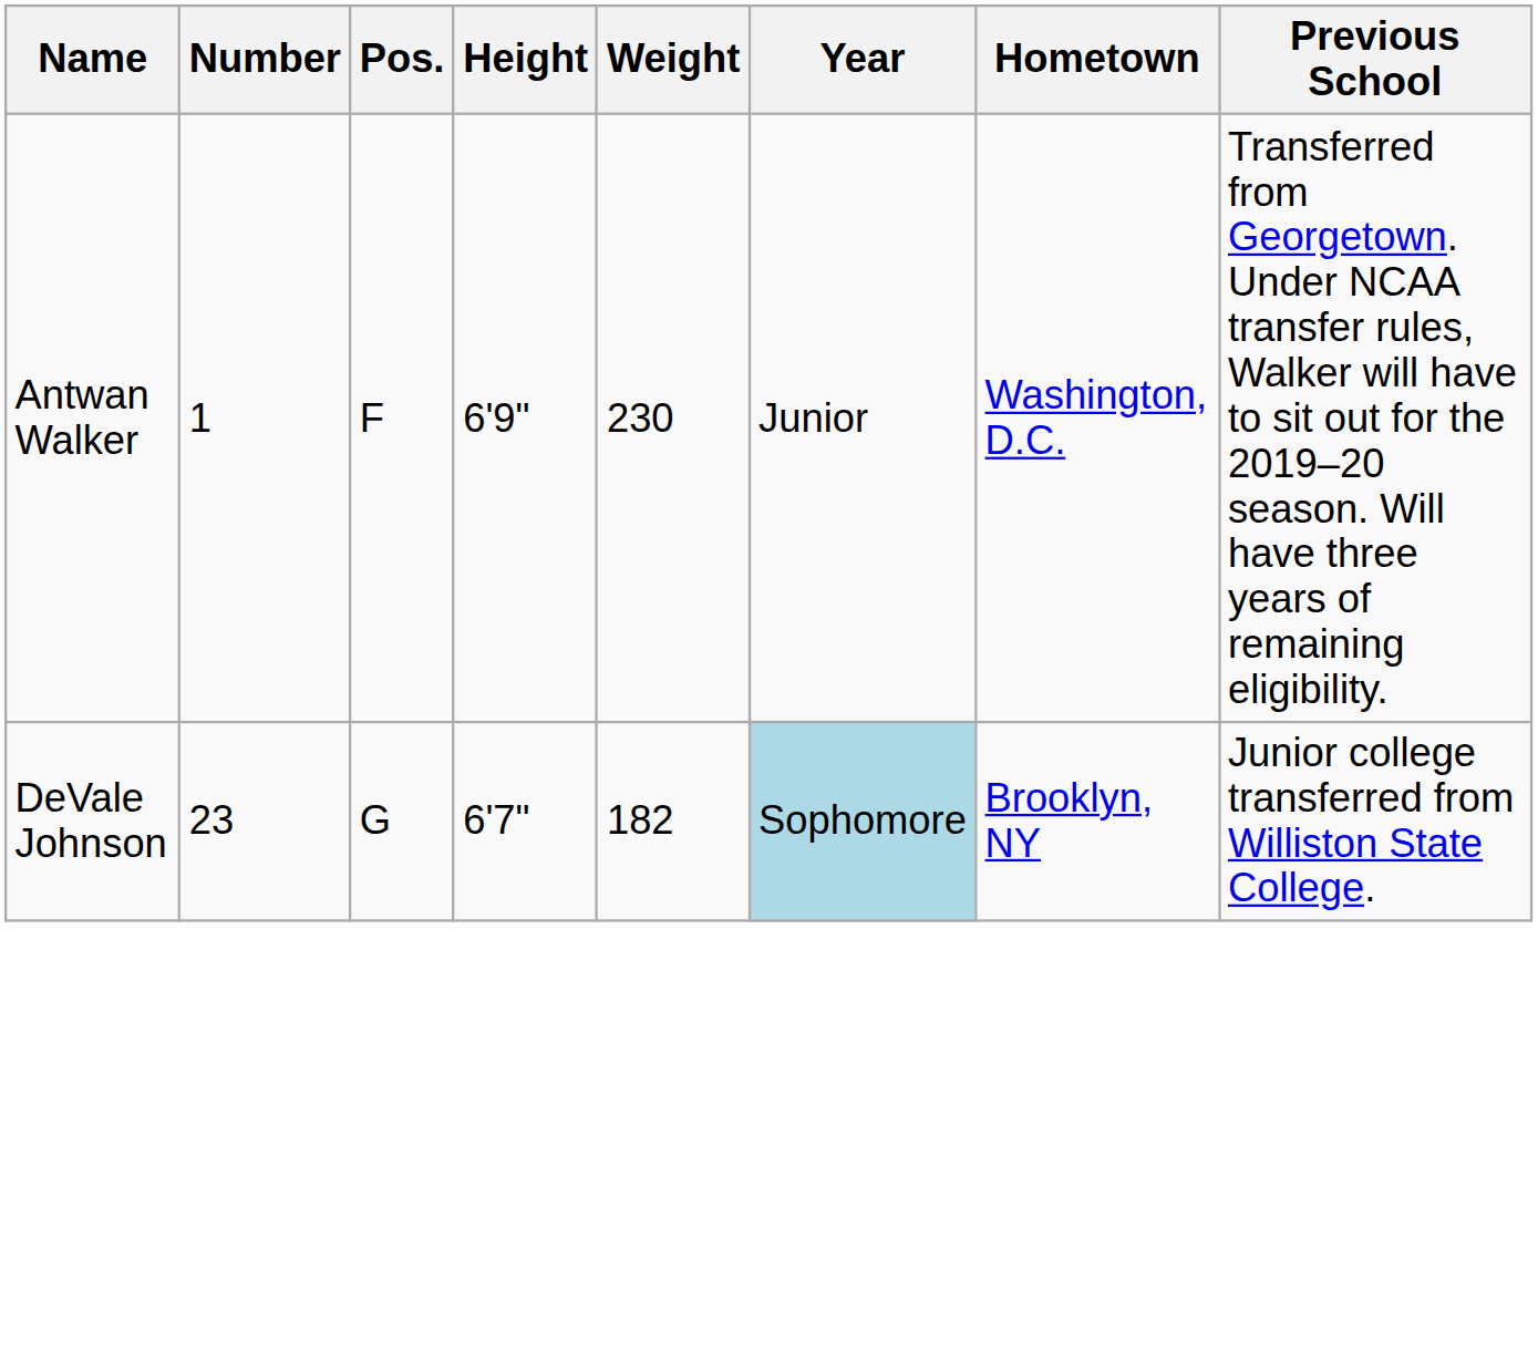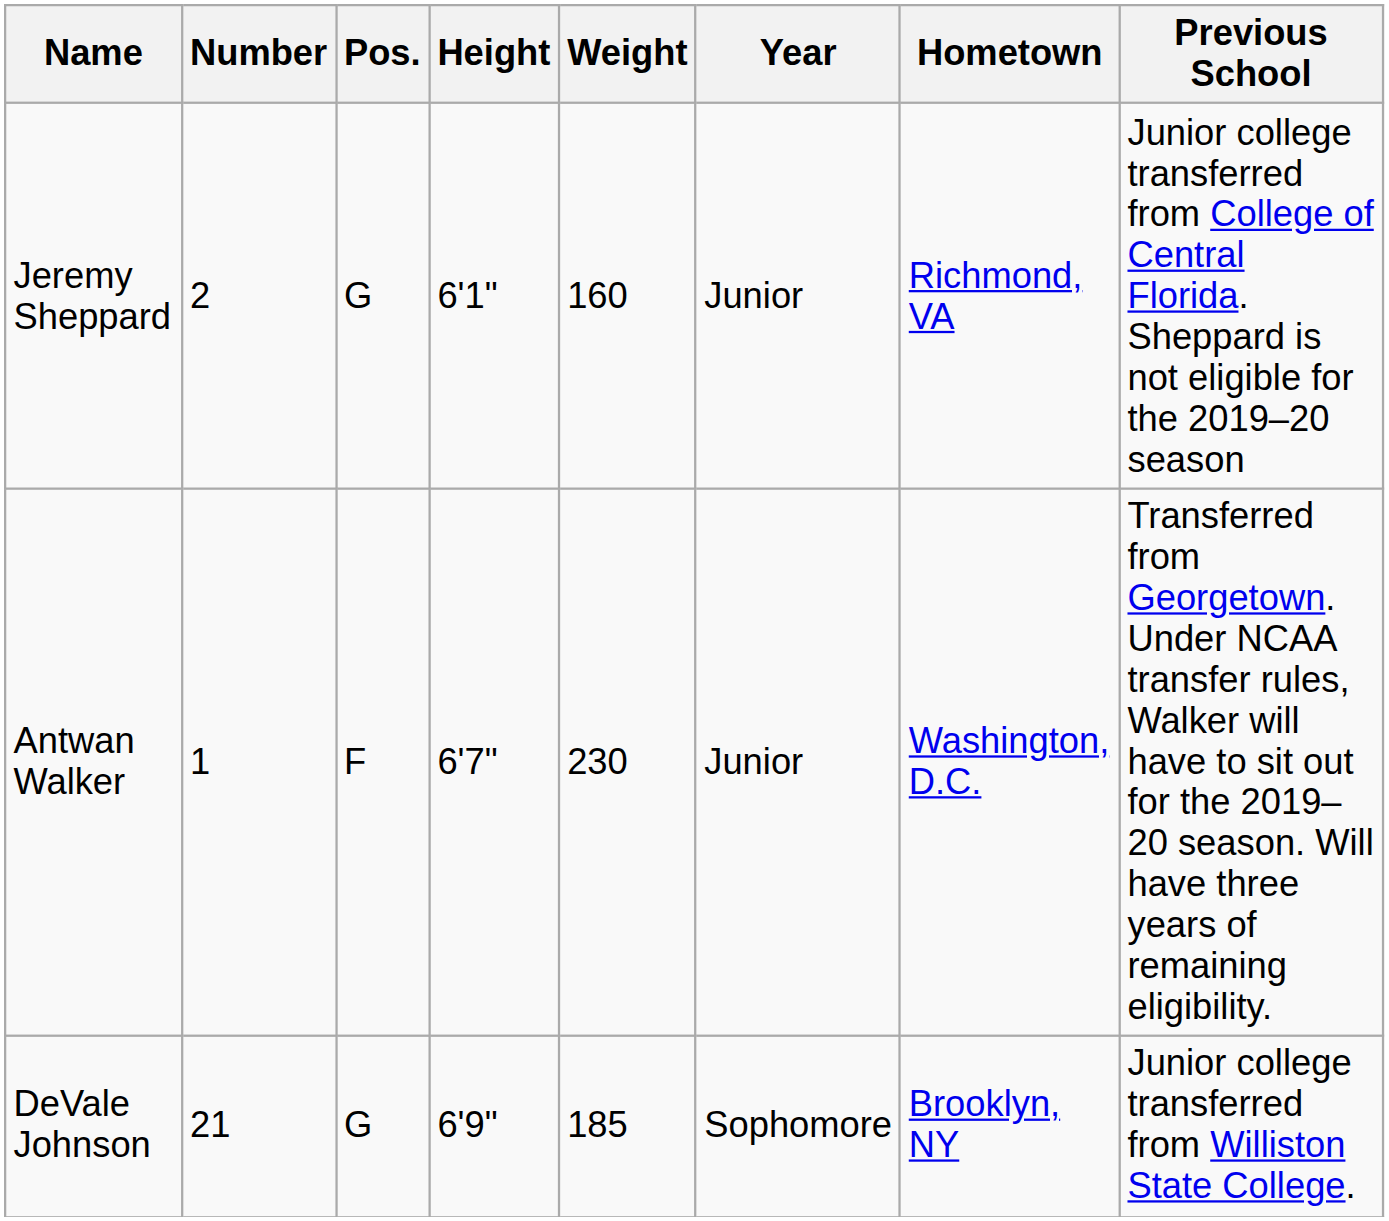+ row: Jeremy Sheppard | 2 | G | 6'1" | 160 | Junior | Richmond, VA | Junior college transferred from College of Central Florida. Sheppard is not eligible for the 2019–20 season
Antwan Walker | Height: 6'9" -> 6'7"
DeVale Johnson | Number: 23 -> 21
DeVale Johnson | Height: 6'7" -> 6'9"
DeVale Johnson | Weight: 182 -> 185
DeVale Johnson | Year: lightblue background -> no background
